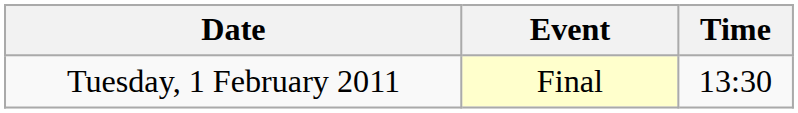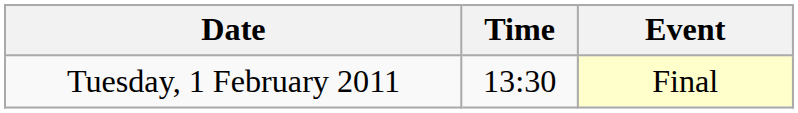columns swapped: Time <-> Event
